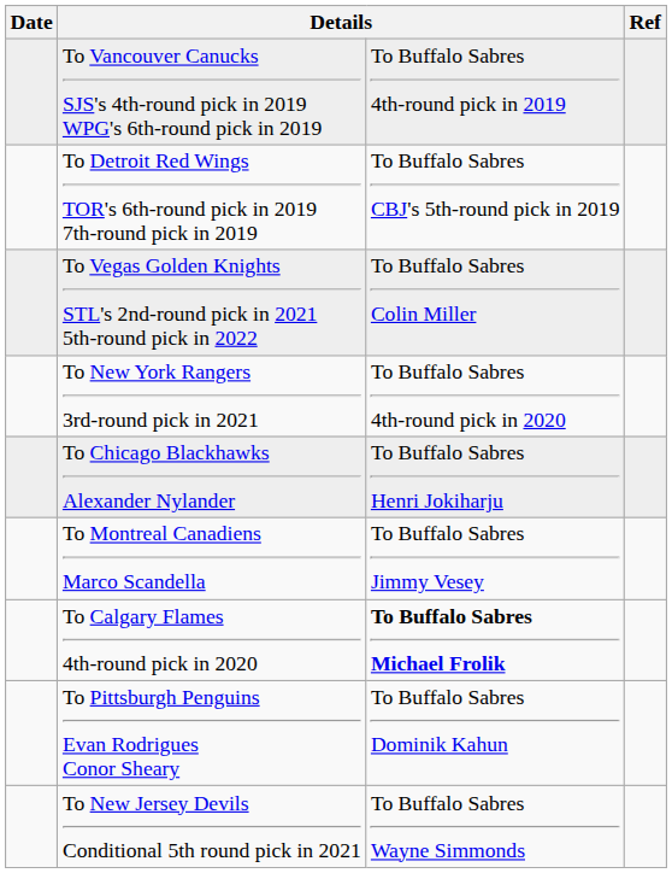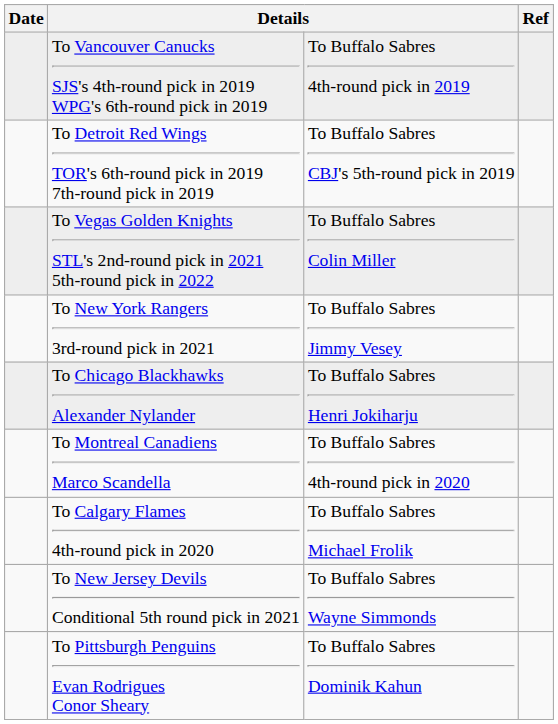To New York Rangers 3rd-round pick in 2021 | column 3: To Buffalo Sabres 4th-round pick in 2020 -> To Buffalo Sabres Jimmy Vesey
To Montreal Canadiens Marco Scandella | column 3: To Buffalo Sabres Jimmy Vesey -> To Buffalo Sabres 4th-round pick in 2020
To Calgary Flames 4th-round pick in 2020 | column 3: bold -> normal
rows swapped: To Pittsburgh Penguins Evan Rodrigues Conor Sheary <-> To New Jersey Devils Conditional 5th round pick in 2021
